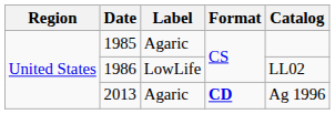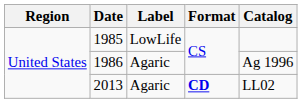1985 | Label: Agaric -> LowLife
1986 | Label: LowLife -> Agaric
1986 | Catalog: LL02 -> Ag 1996
2013 | Catalog: Ag 1996 -> LL02
